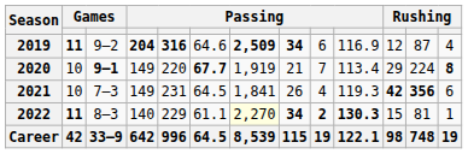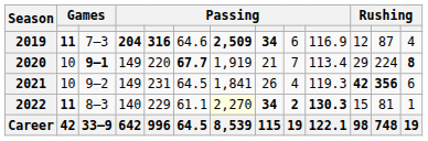2019 | column 3: 9–2 -> 7–3
2021 | column 3: 7–3 -> 9–2
